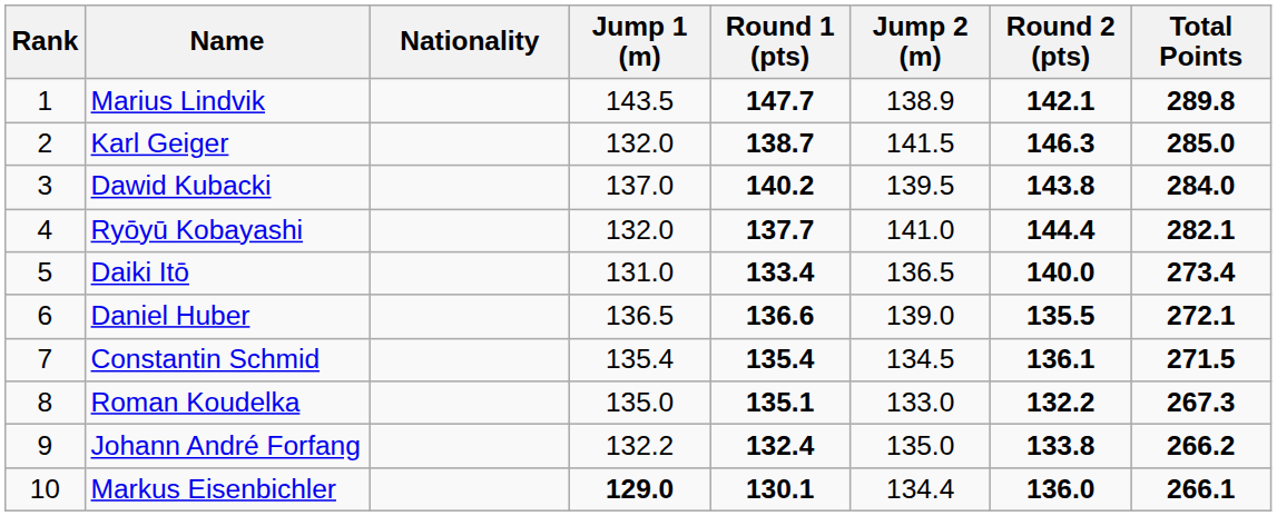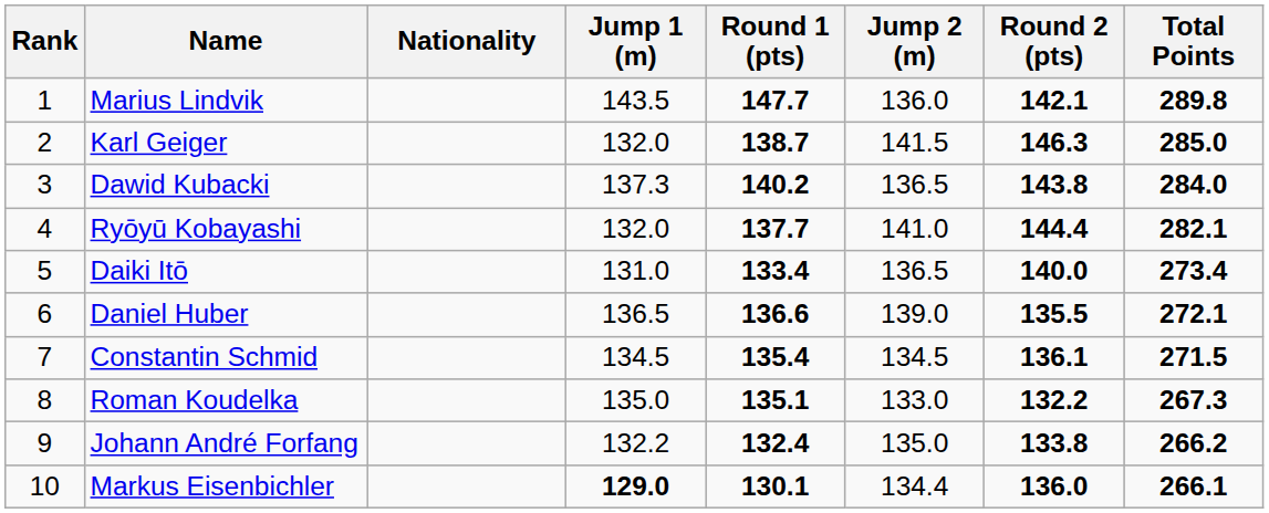Marius Lindvik | Jump 2 (m): 138.9 -> 136.0
Dawid Kubacki | Jump 1 (m): 137.0 -> 137.3
Dawid Kubacki | Jump 2 (m): 139.5 -> 136.5
Constantin Schmid | Jump 1 (m): 135.4 -> 134.5
